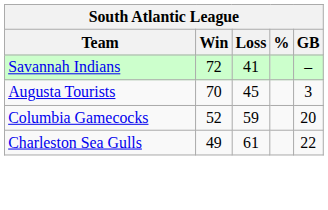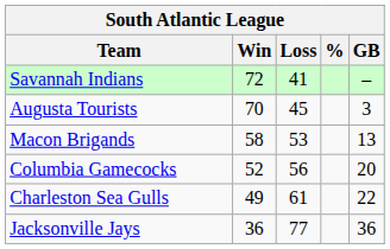+ row: Macon Brigands | 58 | 53 | 13
Columbia Gamecocks | Loss: 59 -> 56
+ row: Jacksonville Jays | 36 | 77 | 36
